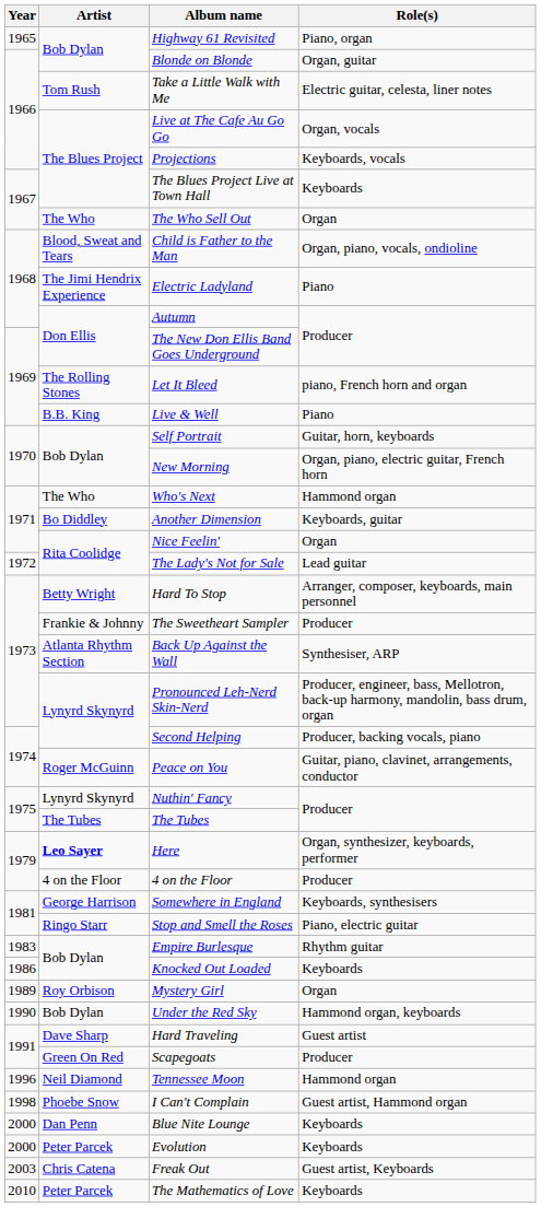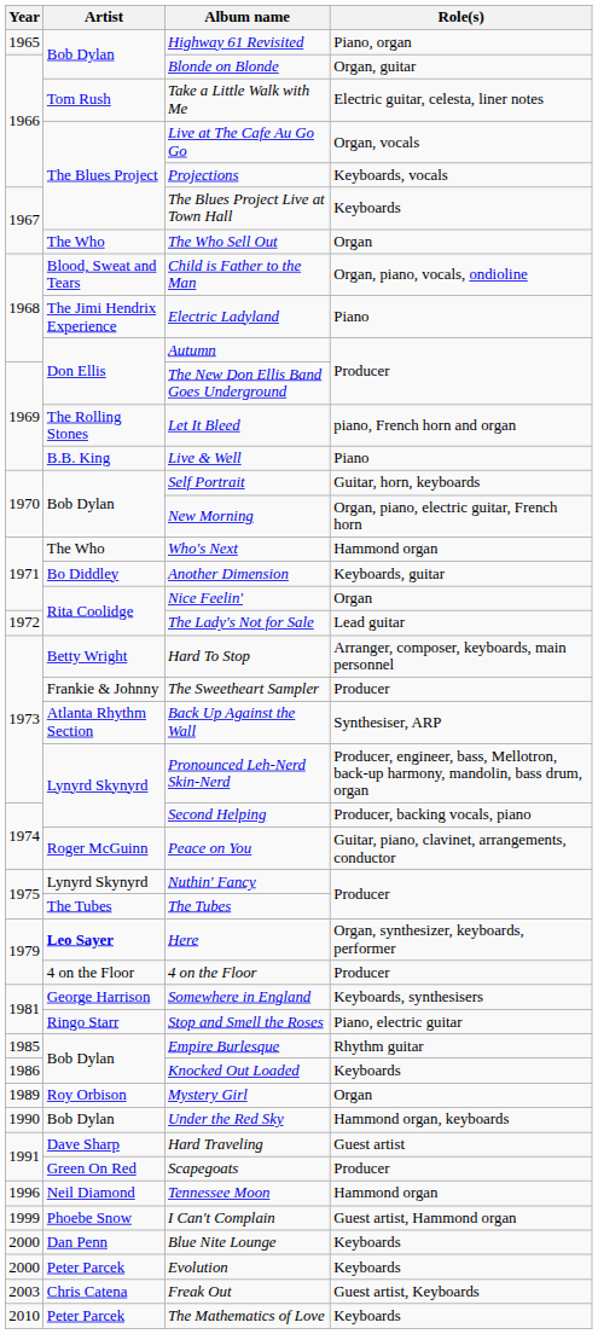Empire Burlesque | Year: 1983 -> 1985
I Can't Complain | Year: 1998 -> 1999
